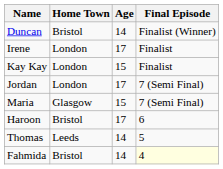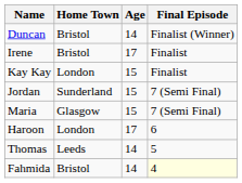Irene | Home Town: London -> Bristol
Jordan | Home Town: London -> Sunderland
Jordan | Age: 17 -> 15
Haroon | Home Town: Bristol -> London
